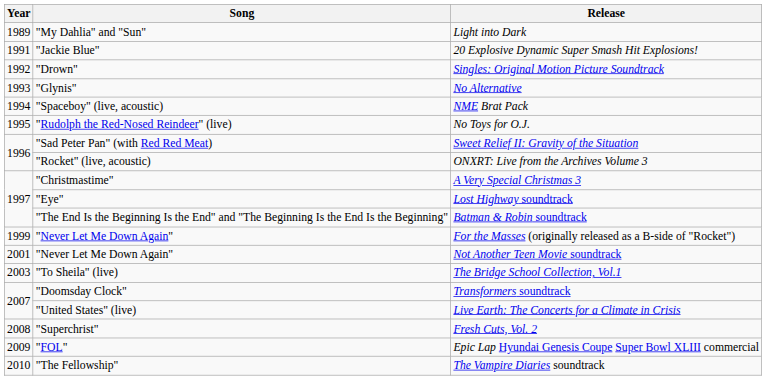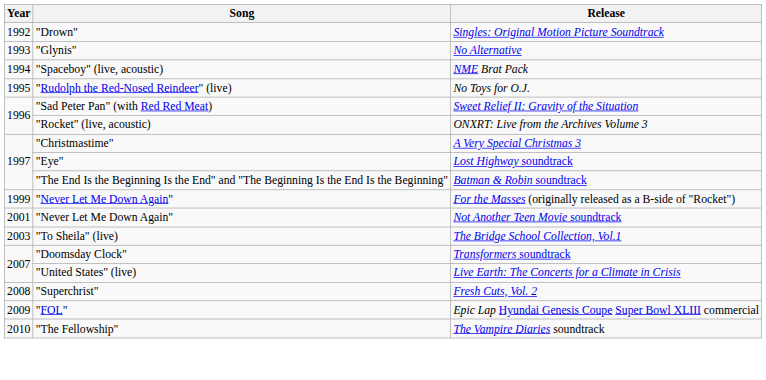- row: 1989 | "My Dahlia" and "Sun" | Light into Dark
- row: 1991 | "Jackie Blue" | 20 Explosive Dynamic Super Smash Hit Explosions!
